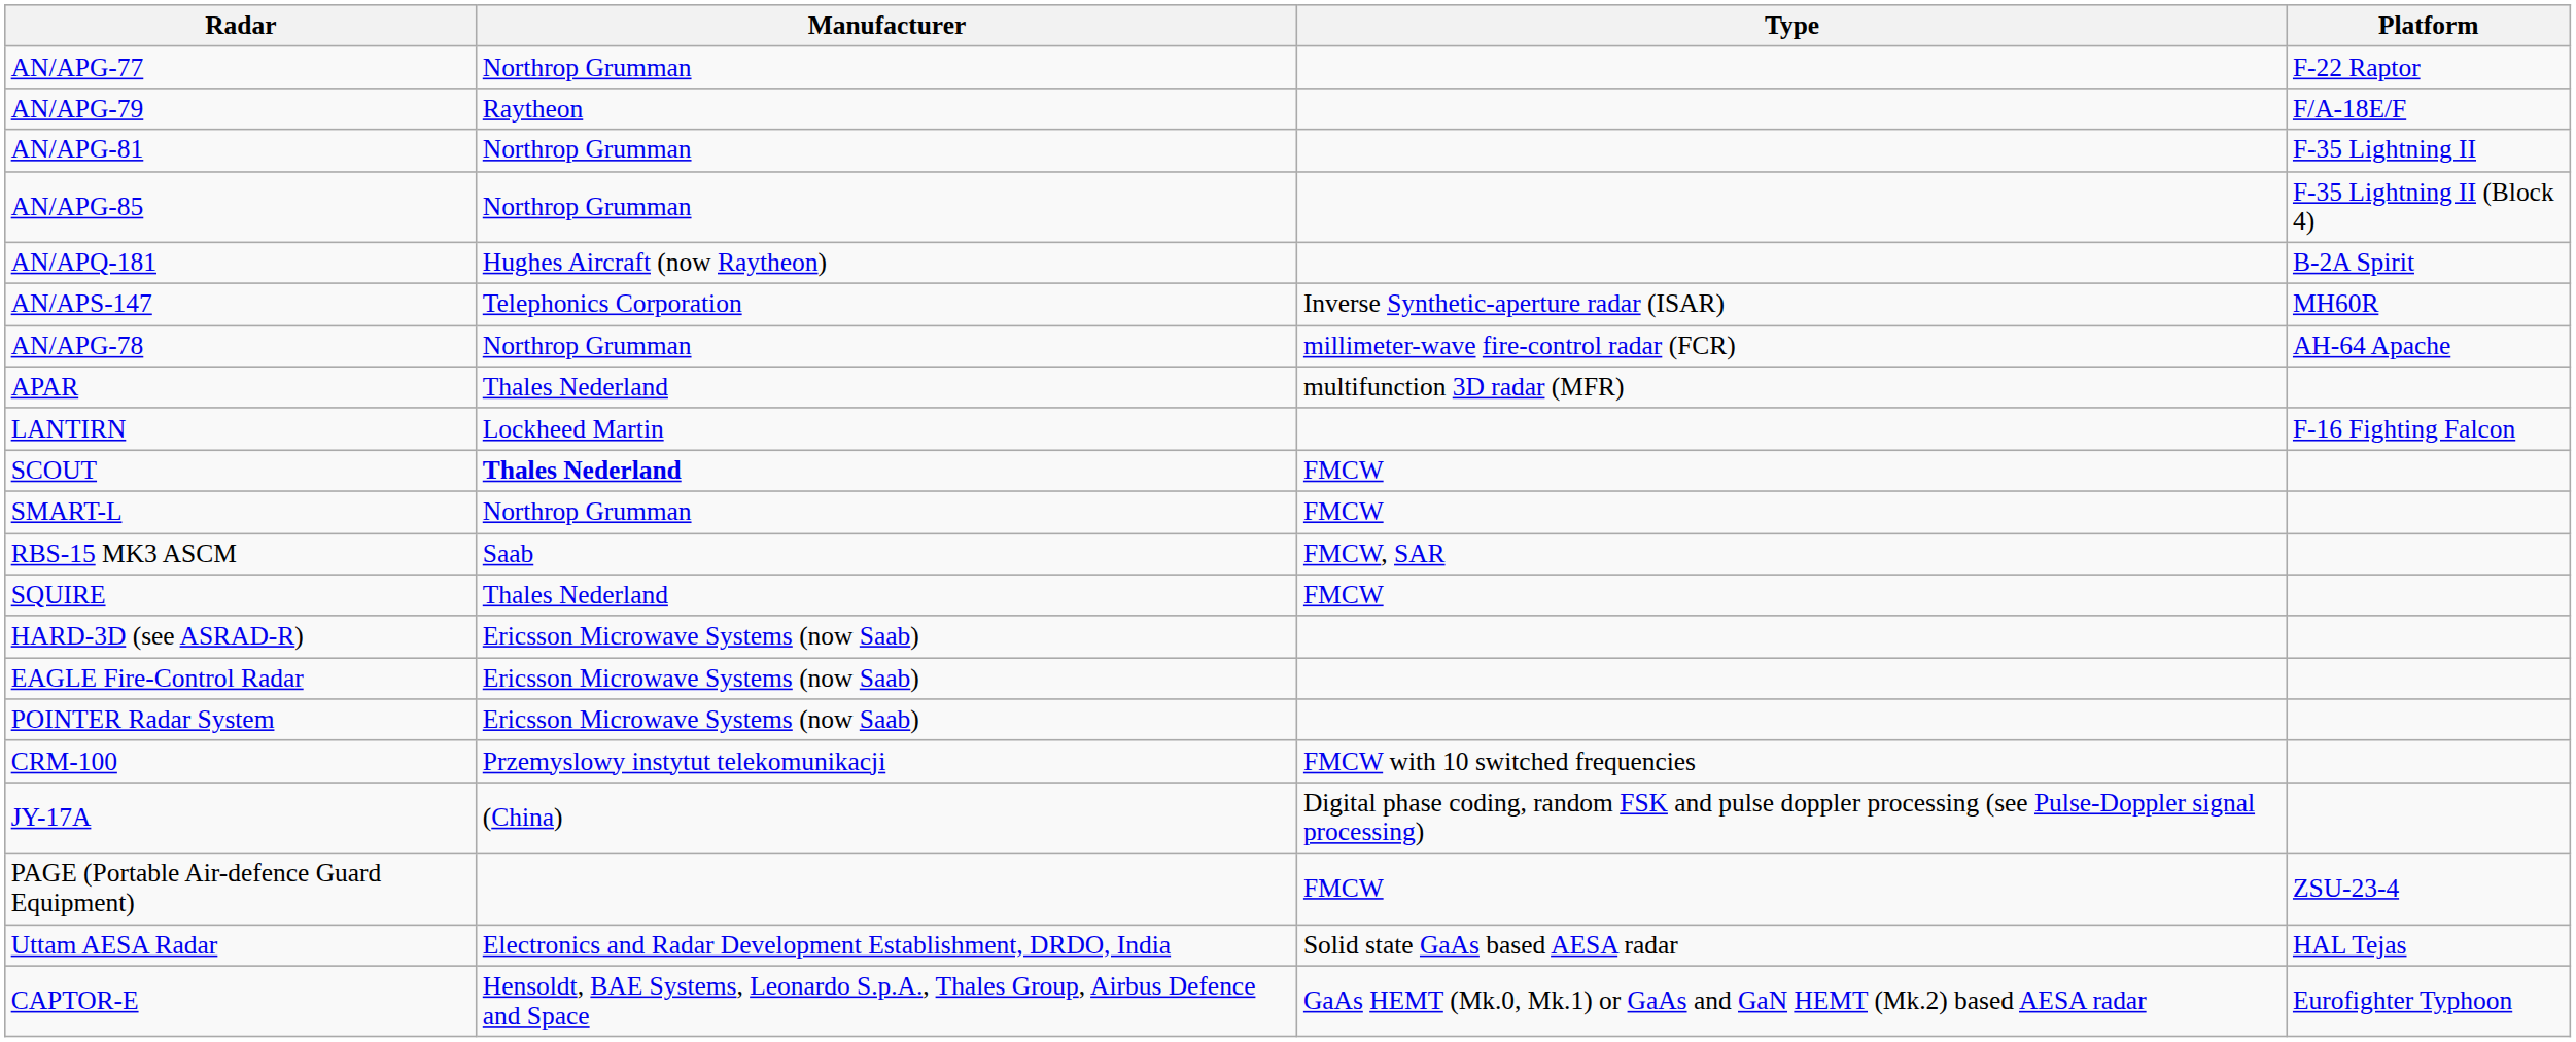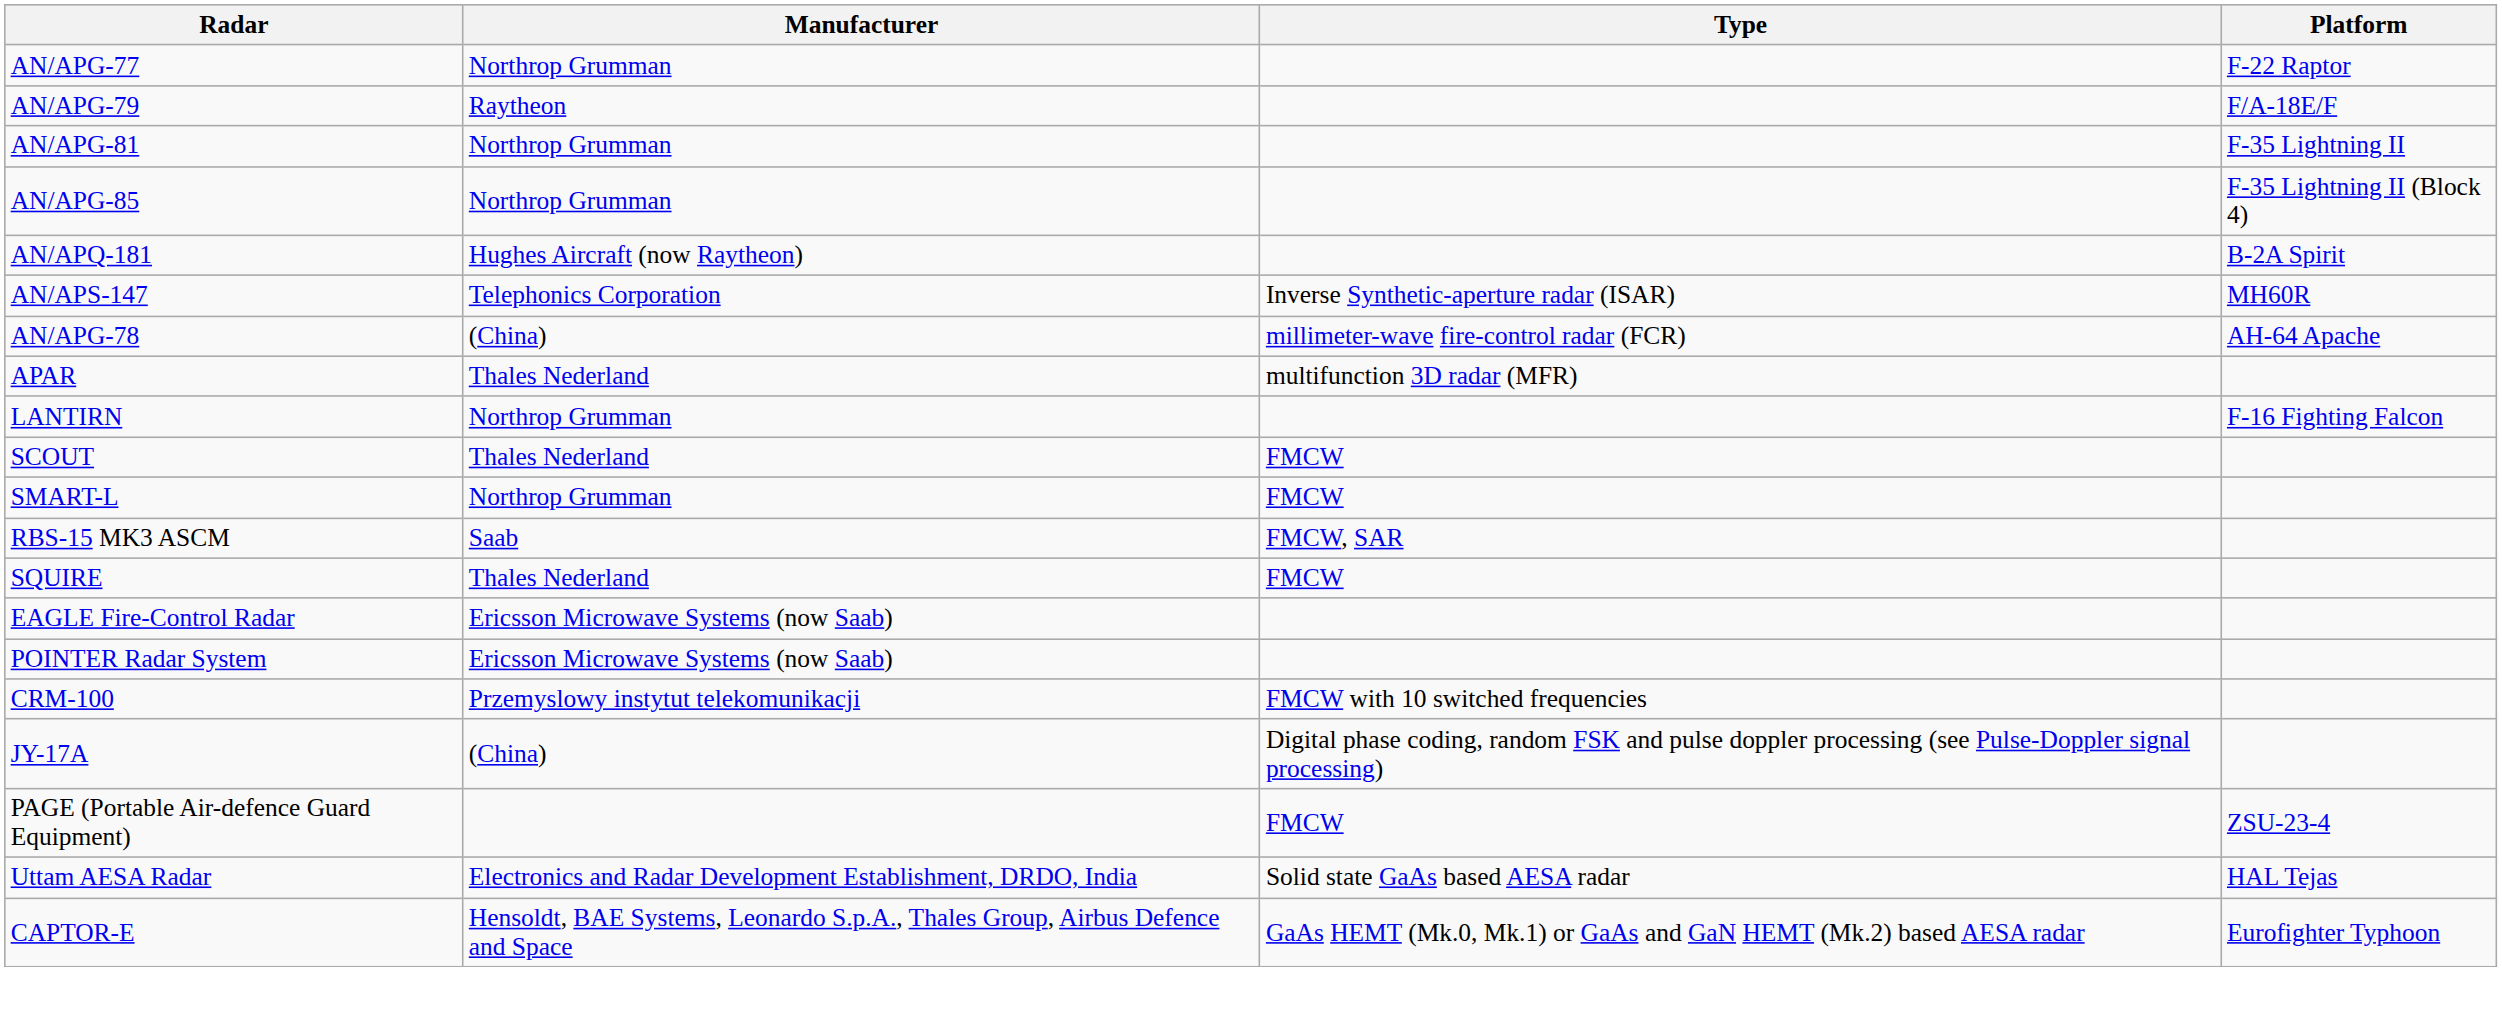AN/APG-78 | Manufacturer: Northrop Grumman -> (China)
LANTIRN | Manufacturer: Lockheed Martin -> Northrop Grumman
SCOUT | Manufacturer: bold -> normal
- row: HARD-3D (see ASRAD-R) | Ericsson Microwave Systems (now Saab)
